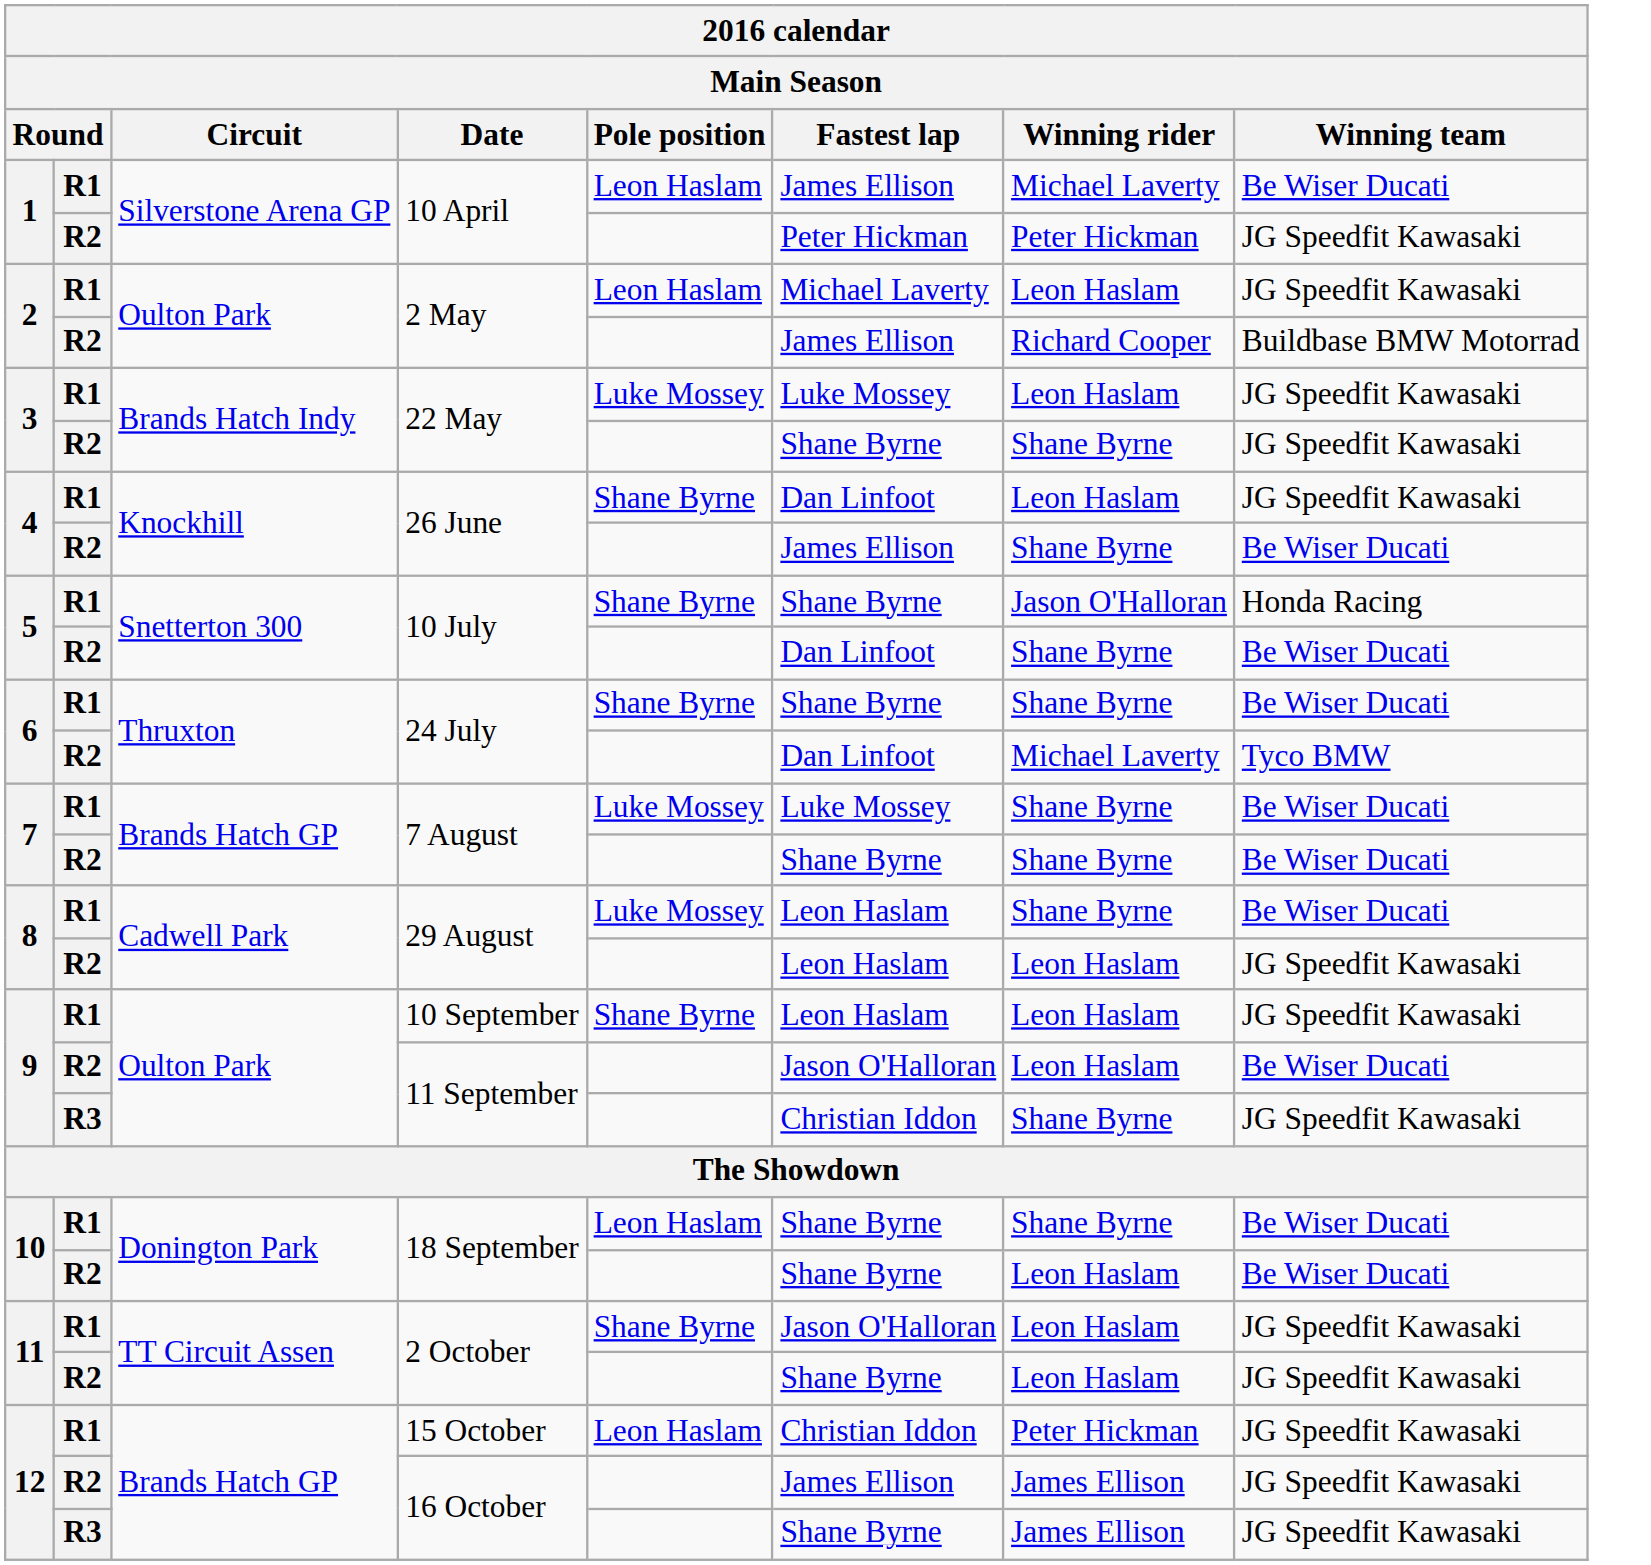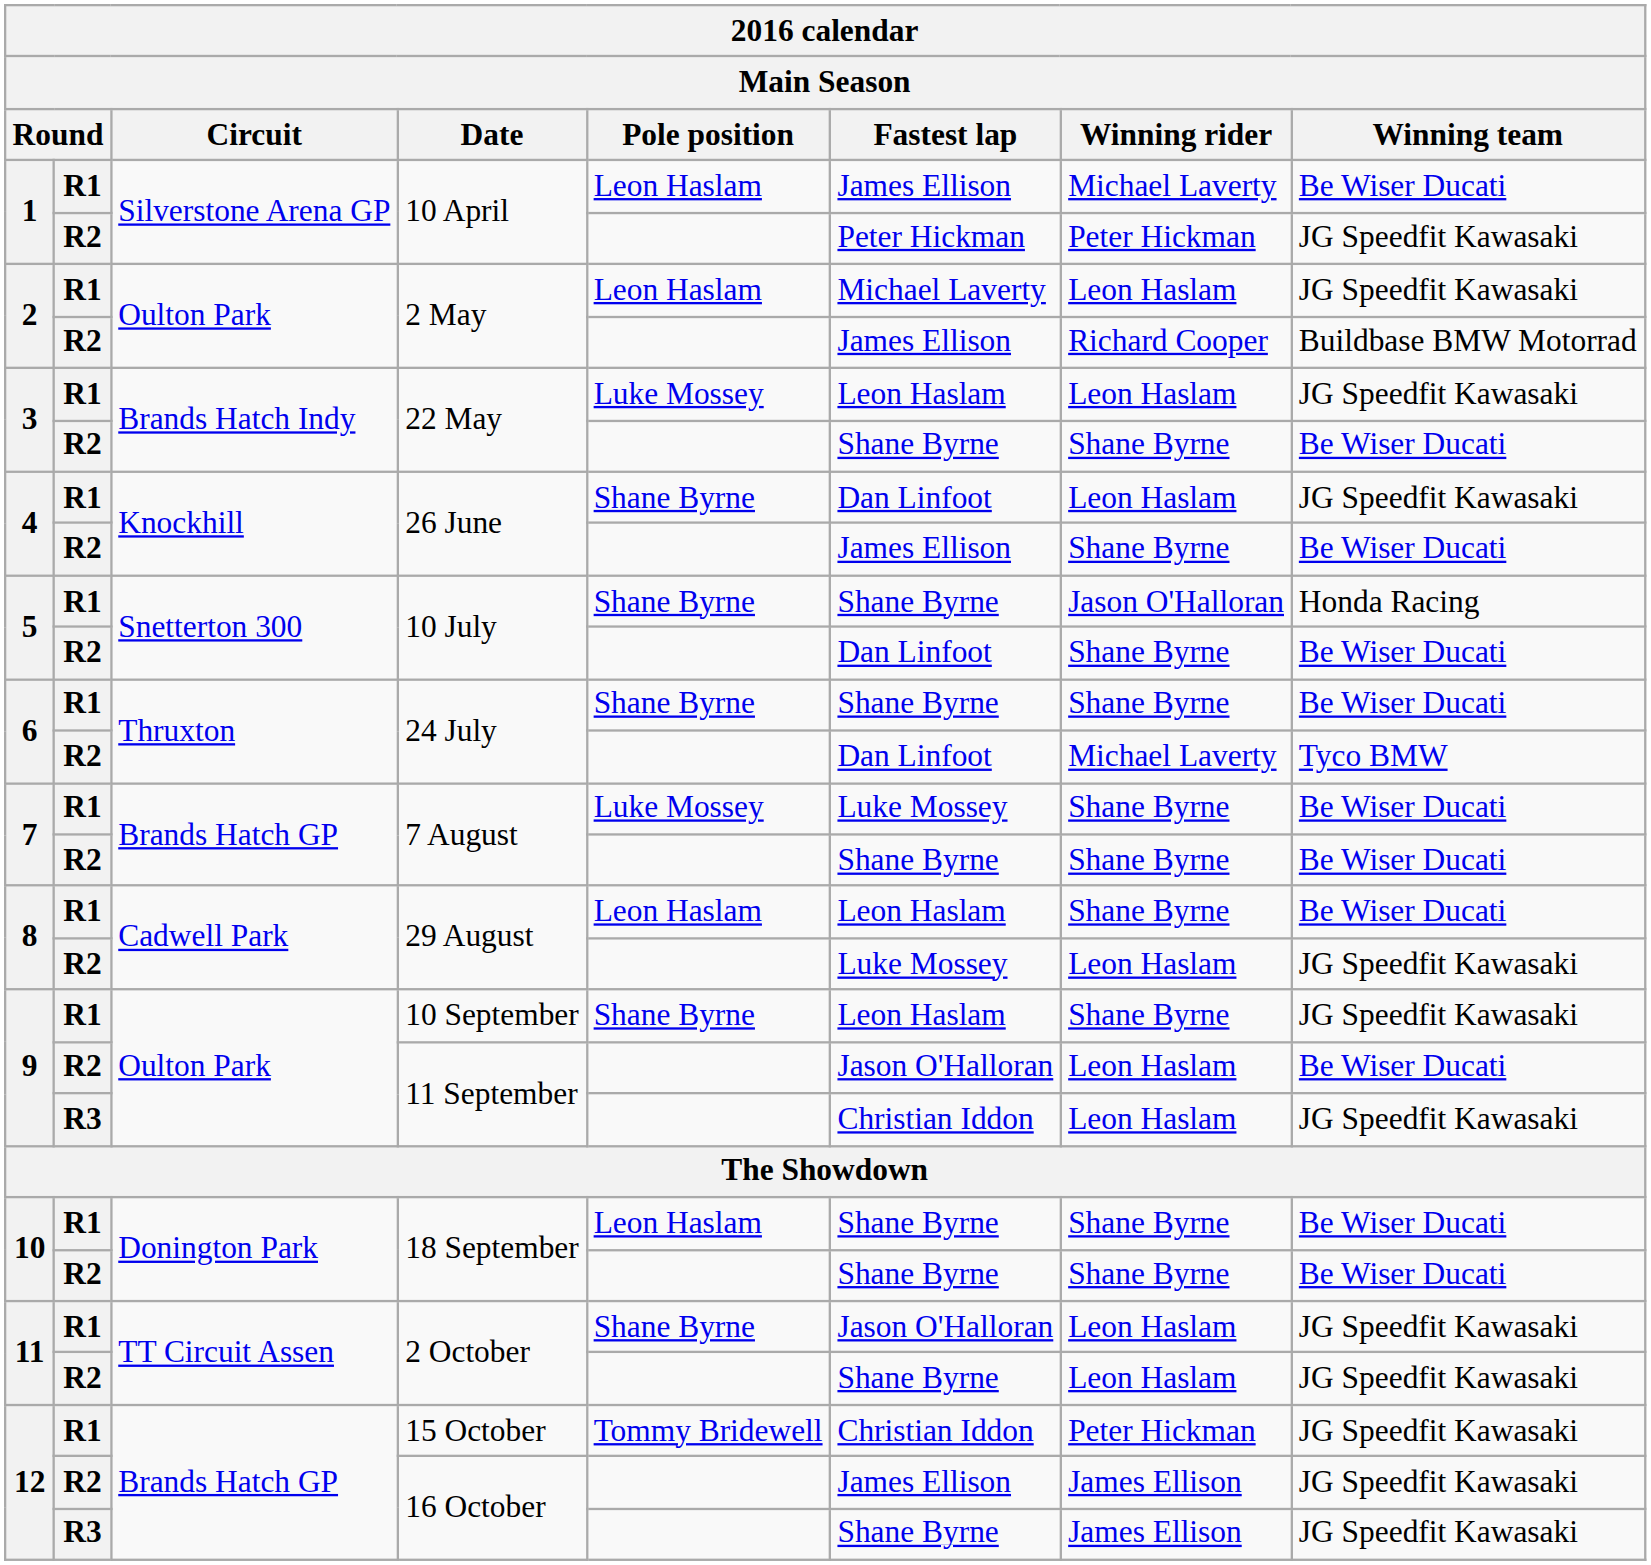R1 / 22 May | Fastest lap: Luke Mossey -> Leon Haslam
R2 / 22 May | Winning team: JG Speedfit Kawasaki -> Be Wiser Ducati
R1 / 29 August | Pole position: Luke Mossey -> Leon Haslam
R2 / 29 August | Fastest lap: Leon Haslam -> Luke Mossey
10 September | Winning rider: Leon Haslam -> Shane Byrne
R3 / 11 September | Winning rider: Shane Byrne -> Leon Haslam
R2 / 18 September | Winning rider: Leon Haslam -> Shane Byrne
15 October | Pole position: Leon Haslam -> Tommy Bridewell
